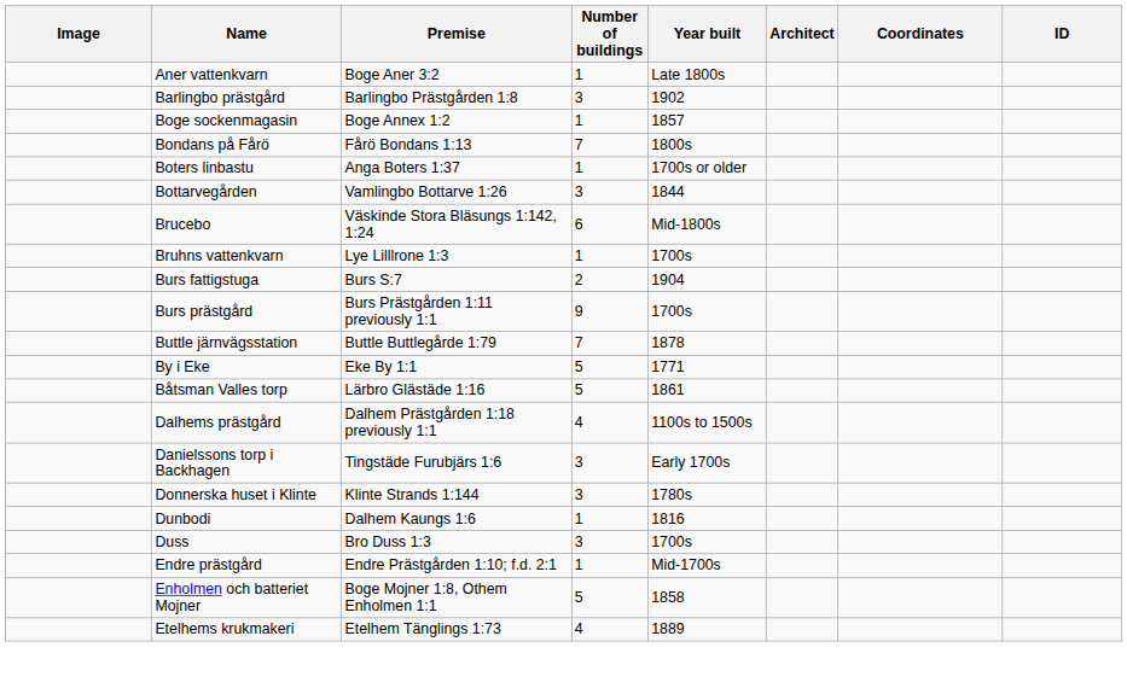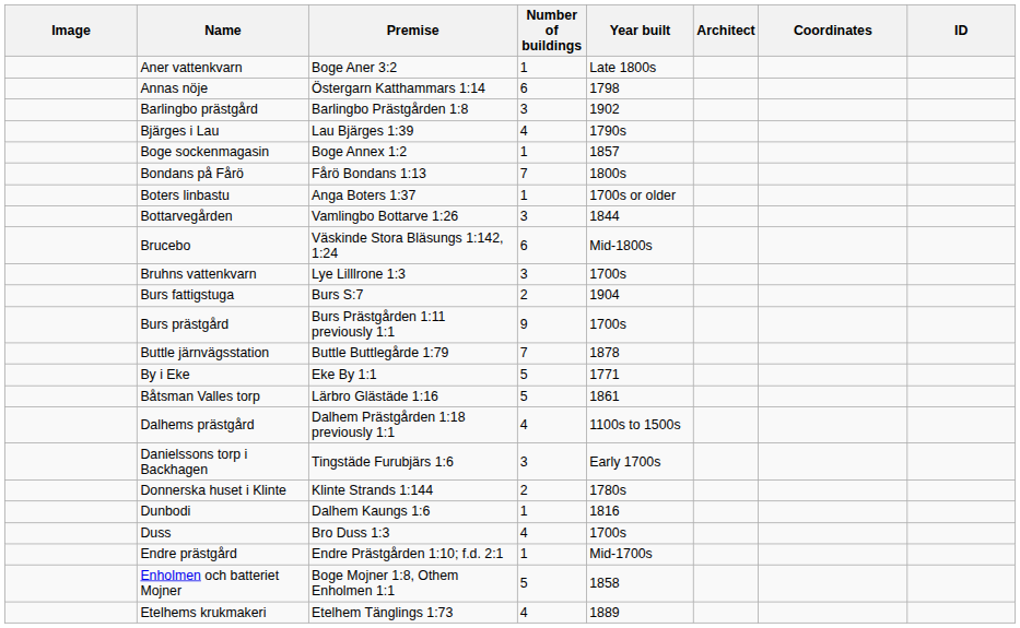+ row: Annas nöje | Östergarn Katthammars 1:14 | 6 | 1798
+ row: Bjärges i Lau | Lau Bjärges 1:39 | 4 | 1790s
Bruhns vattenkvarn | Number of buildings: 1 -> 3
Donnerska huset i Klinte | Number of buildings: 3 -> 2
Duss | Number of buildings: 3 -> 4
